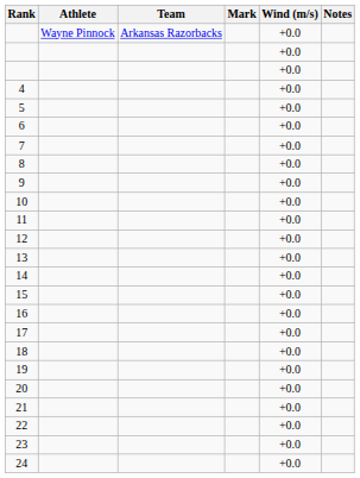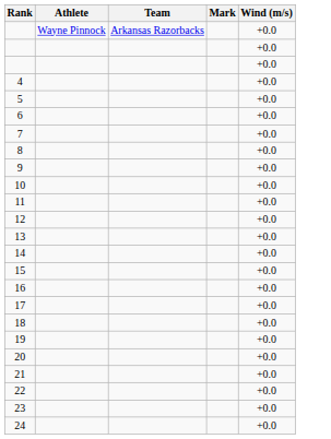- column: Notes
